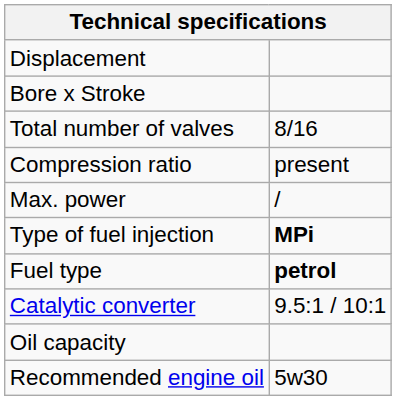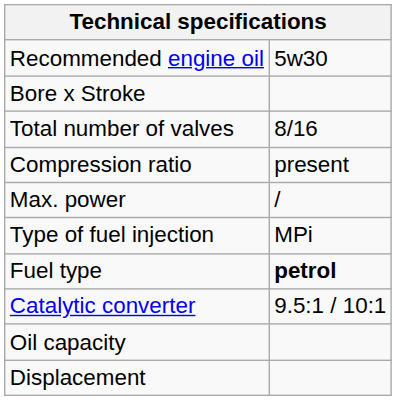rows swapped: Displacement <-> Recommended engine oil
Type of fuel injection | column 2: bold -> normal
